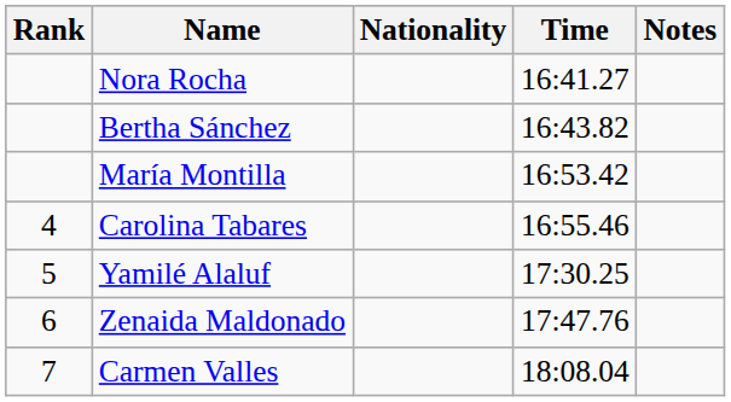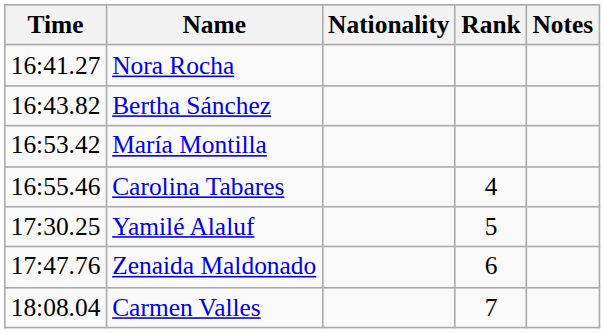columns swapped: Rank <-> Time
